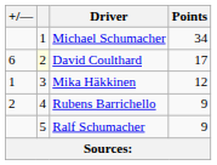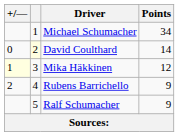David Coulthard | +/―: 6 -> 0
David Coulthard | Points: 17 -> 14
Mika Häkkinen | +/―: no background -> lightyellow background
